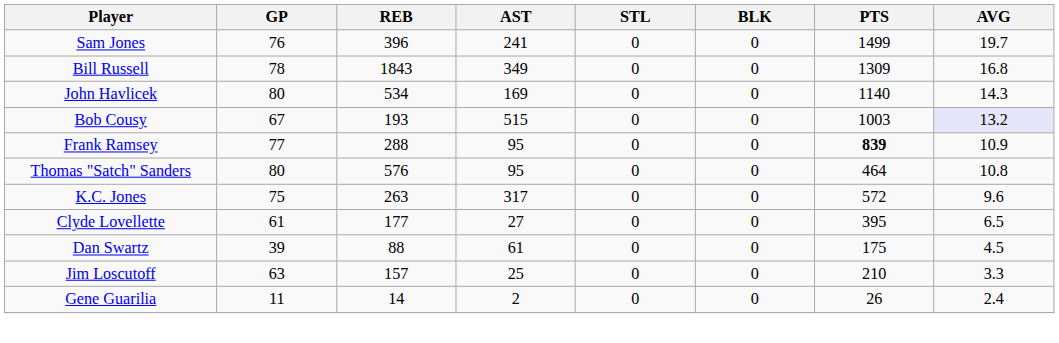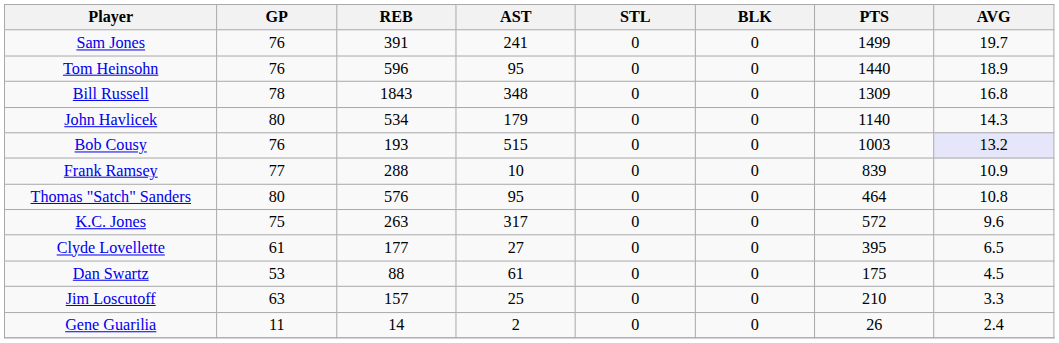Sam Jones | REB: 396 -> 391
+ row: Tom Heinsohn | 76 | 596 | 95 | 0 | 0 | 1440 | 18.9
Bill Russell | AST: 349 -> 348
John Havlicek | AST: 169 -> 179
Bob Cousy | GP: 67 -> 76
Frank Ramsey | AST: 95 -> 10
Frank Ramsey | PTS: bold -> normal
Dan Swartz | GP: 39 -> 53
